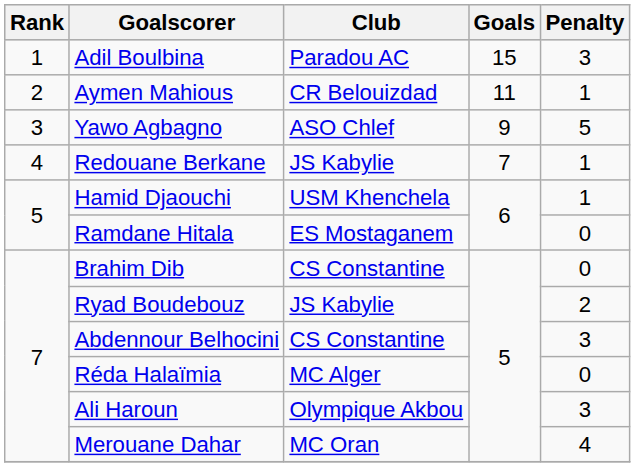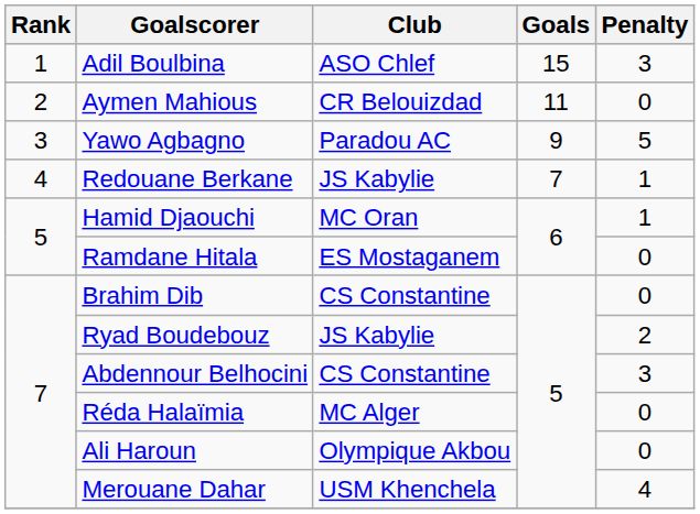Adil Boulbina | Club: Paradou AC -> ASO Chlef
Aymen Mahious | Penalty: 1 -> 0
Yawo Agbagno | Club: ASO Chlef -> Paradou AC
Hamid Djaouchi | Club: USM Khenchela -> MC Oran
Ali Haroun | Penalty: 3 -> 0
Merouane Dahar | Club: MC Oran -> USM Khenchela
